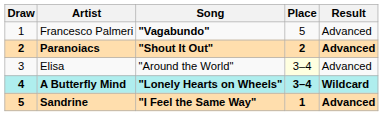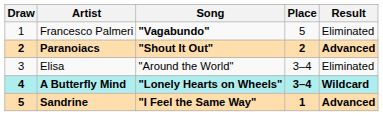Francesco Palmeri | Result: Advanced -> Eliminated
Elisa | Place: lightyellow background -> no background
Elisa | Result: Advanced -> Eliminated
